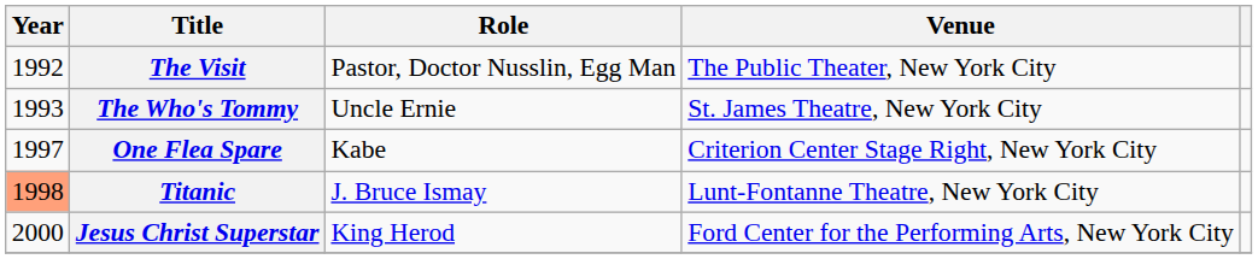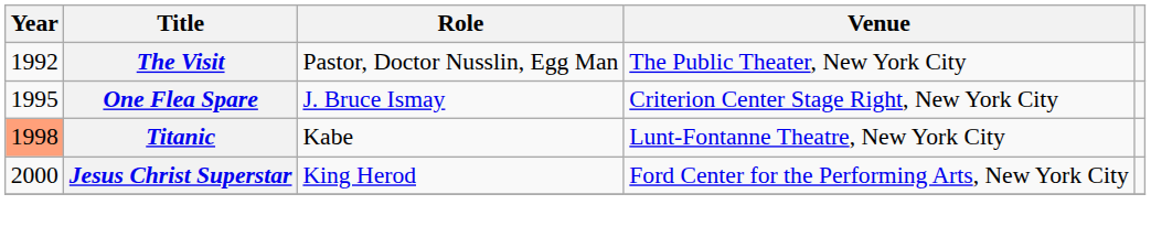- row: 1993 | The Who's Tommy | Uncle Ernie | St. James Theatre, New York City
One Flea Spare | Year: 1997 -> 1995
One Flea Spare | Role: Kabe -> J. Bruce Ismay
Titanic | Role: J. Bruce Ismay -> Kabe
